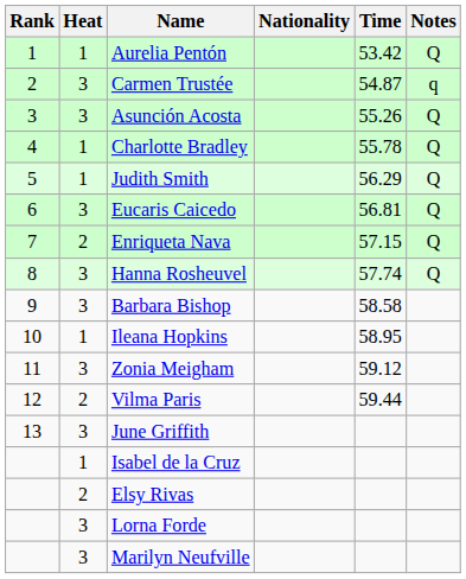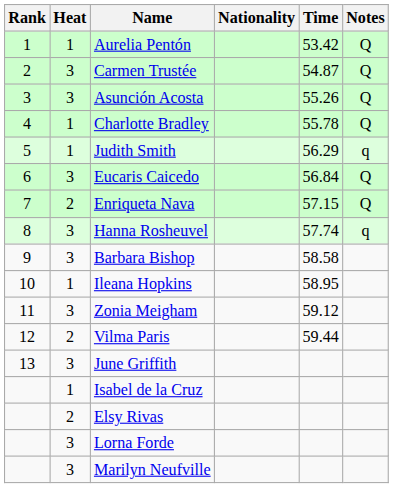Carmen Trustée | Notes: q -> Q
Judith Smith | Notes: Q -> q
Eucaris Caicedo | Time: 56.81 -> 56.84
Hanna Rosheuvel | Notes: Q -> q
